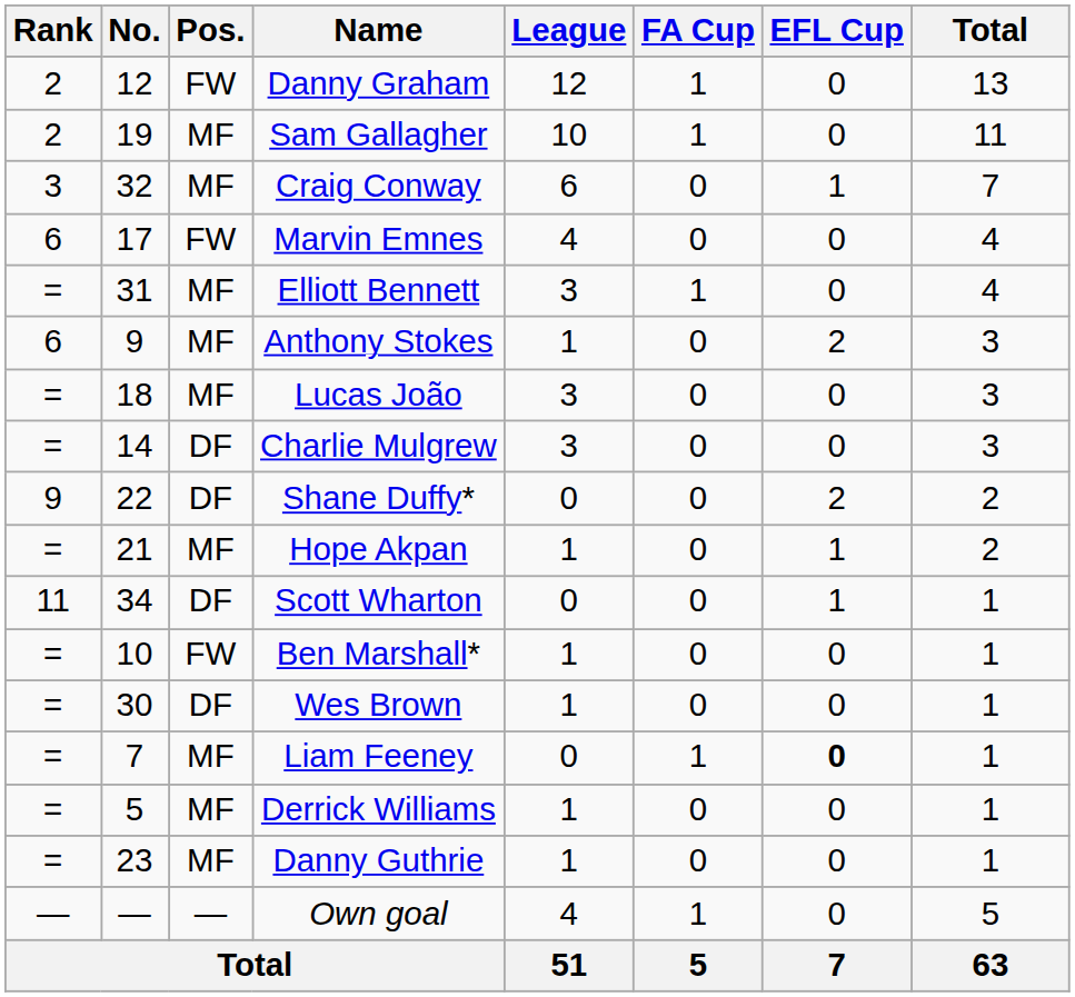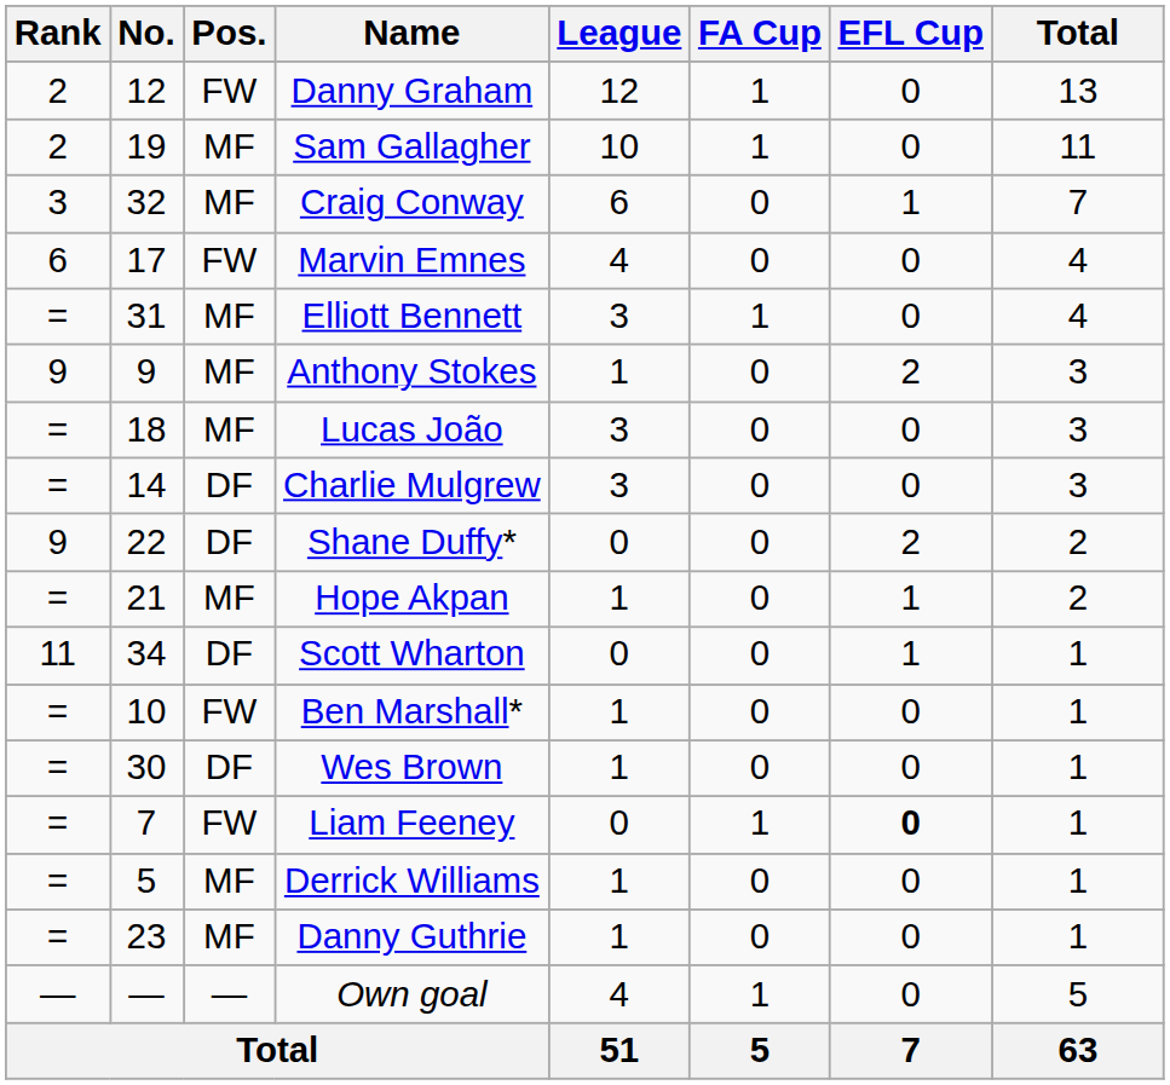Anthony Stokes | Rank: 6 -> 9
Liam Feeney | Pos.: MF -> FW
